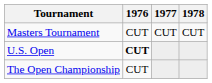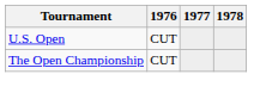- row: Masters Tournament | CUT | CUT | CUT
U.S. Open | 1976: bold -> normal
